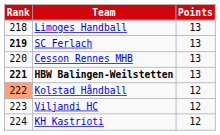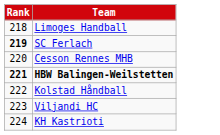- column: Points | 13 | 13 | 13 | 13 | 12 | 12 | 12
Kolstad Håndball | Rank: lightsalmon background -> no background
